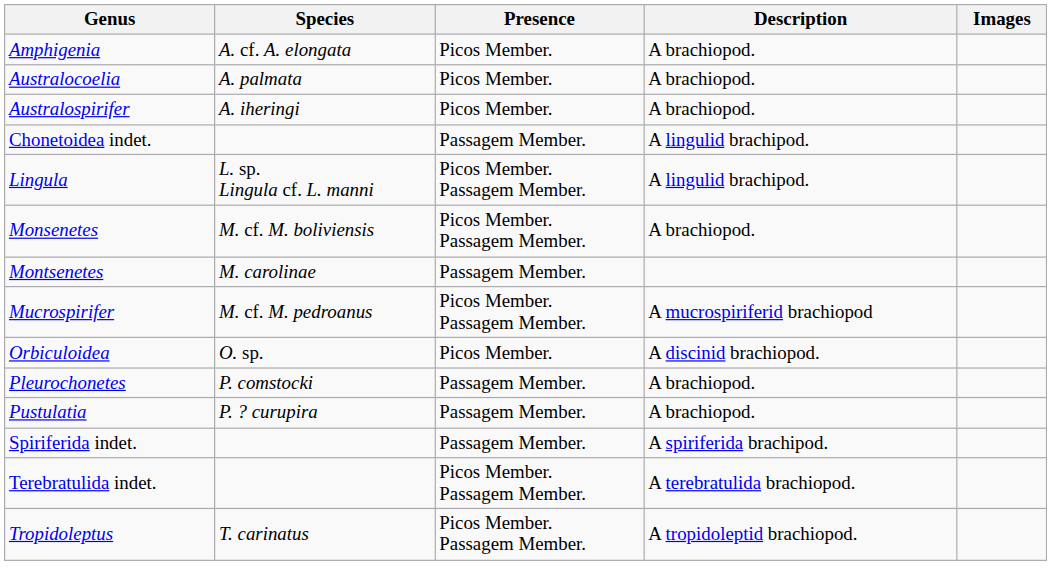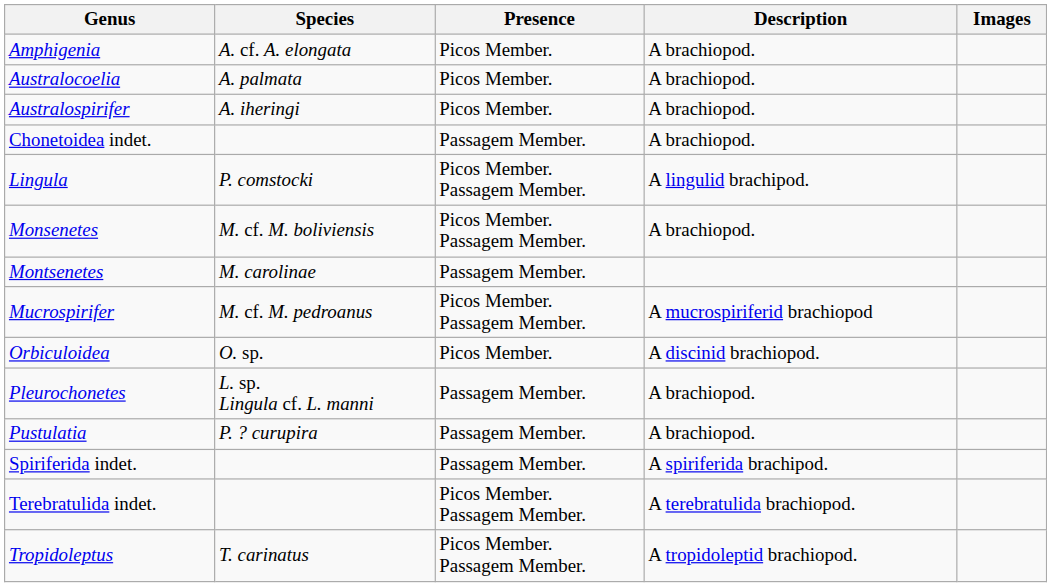Chonetoidea indet. | Description: A lingulid brachipod. -> A brachiopod.
Lingula | Species: L. sp. Lingula cf. L. manni -> P. comstocki
Pleurochonetes | Species: P. comstocki -> L. sp. Lingula cf. L. manni
